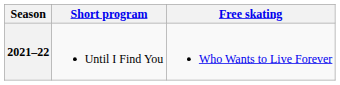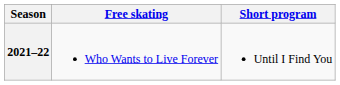columns swapped: Short program <-> Free skating
